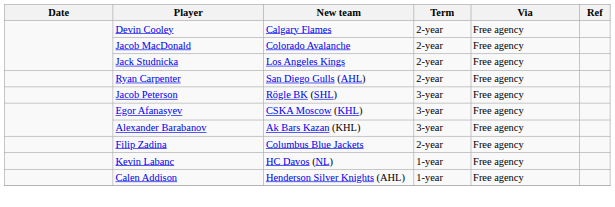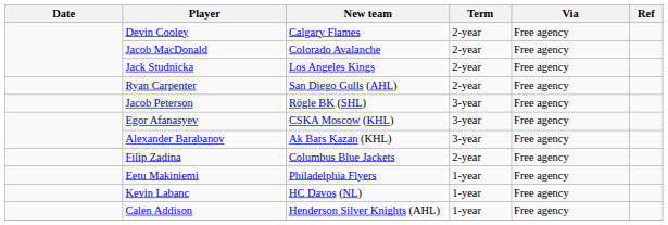+ row: Eetu Makiniemi | Philadelphia Flyers | 1-year | Free agency
